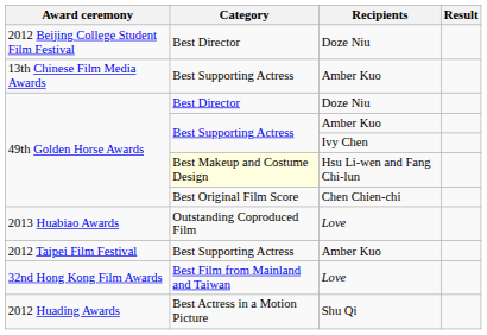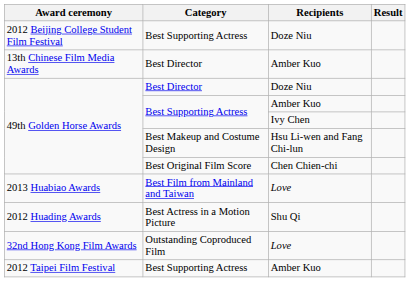2012 Beijing College Student Film Festival | Category: Best Director -> Best Supporting Actress
13th Chinese Film Media Awards | Category: Best Supporting Actress -> Best Director
49th Golden Horse Awards / Hsu Li-wen and Fang Chi-lun | Category: lightyellow background -> no background
2013 Huabiao Awards | Category: Outstanding Coproduced Film -> Best Film from Mainland and Taiwan
rows swapped: 2012 Huading Awards <-> 2012 Taipei Film Festival
32nd Hong Kong Film Awards | Category: Best Film from Mainland and Taiwan -> Outstanding Coproduced Film
